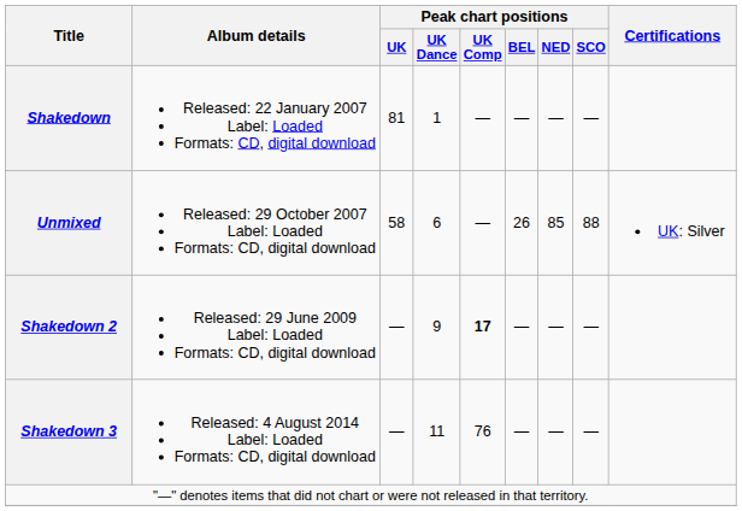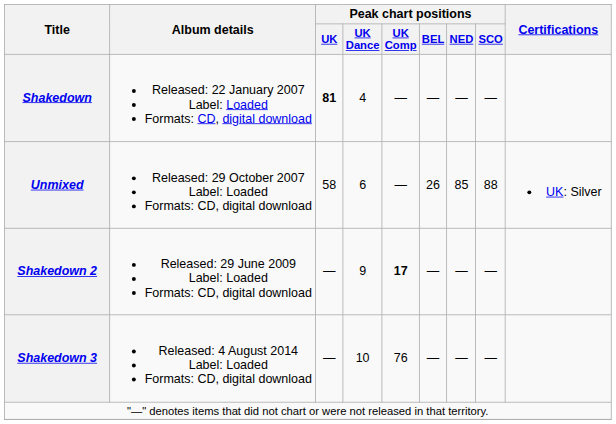Shakedown | Peak chart positions / UK: normal -> bold
Shakedown | Peak chart positions / UK Dance: 1 -> 4
Shakedown 3 | Peak chart positions / UK Dance: 11 -> 10
